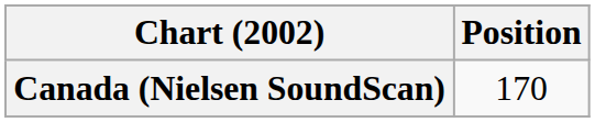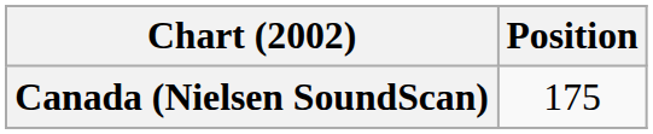Canada (Nielsen SoundScan) | Position: 170 -> 175
